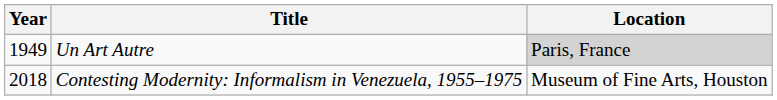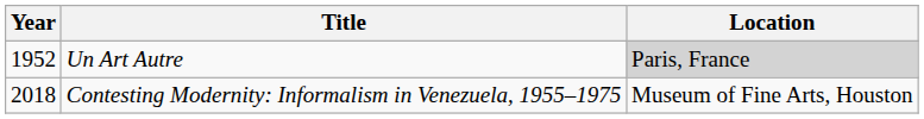Un Art Autre | Year: 1949 -> 1952
